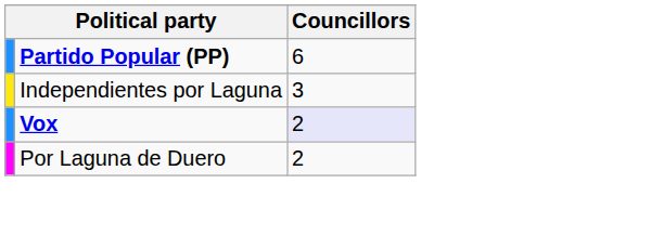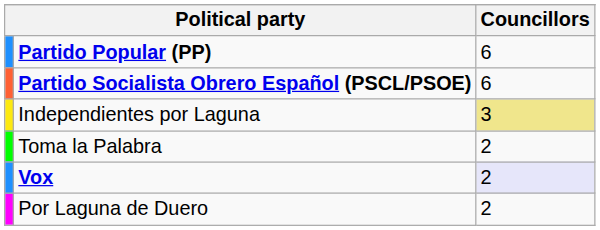+ row: Partido Socialista Obrero Español (PSCL/PSOE) | 6
Independientes por Laguna | Councillors: no background -> khaki background
+ row: Toma la Palabra | 2
